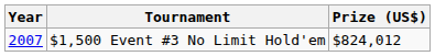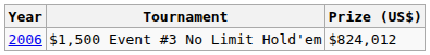$1,500 Event #3 No Limit Hold'em | Year: 2007 -> 2006
